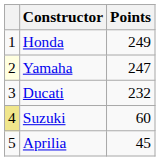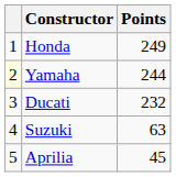Yamaha | Points: 247 -> 244
Suzuki | column 1: khaki background -> no background
Suzuki | Points: 60 -> 63
